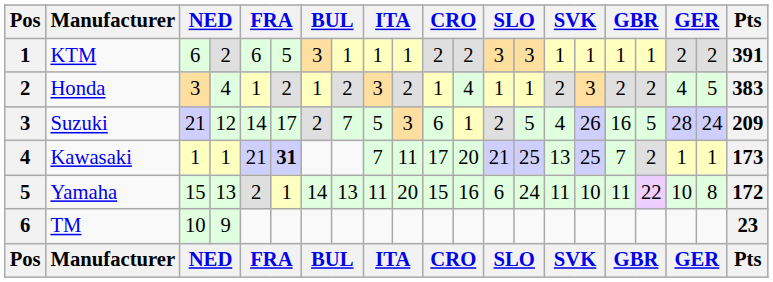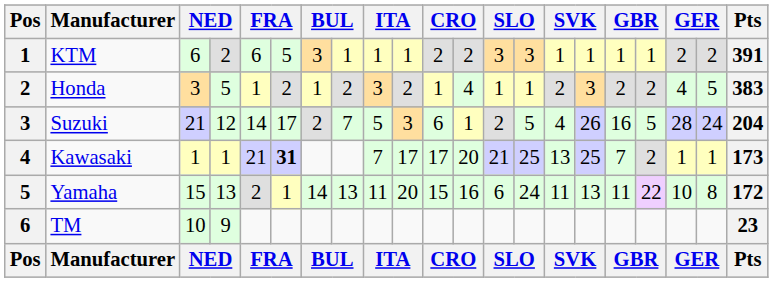Honda | column 4: 4 -> 5
Suzuki | Pts: 209 -> 204
Kawasaki | column 10: 11 -> 17
Yamaha | column 16: 10 -> 13
